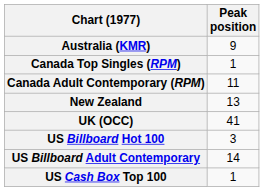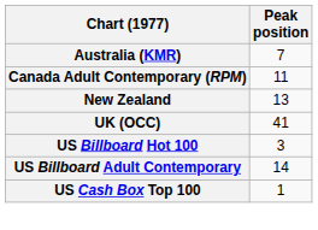Australia (KMR) | Peak position: 9 -> 7
- row: Canada Top Singles (RPM) | 1
